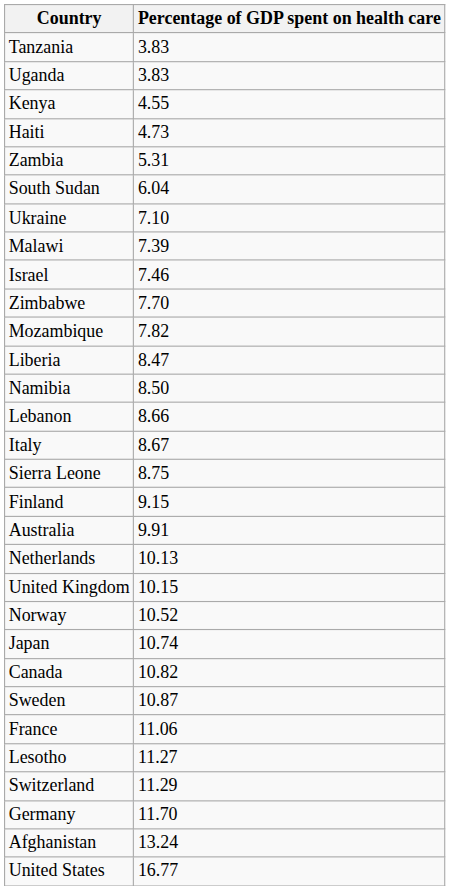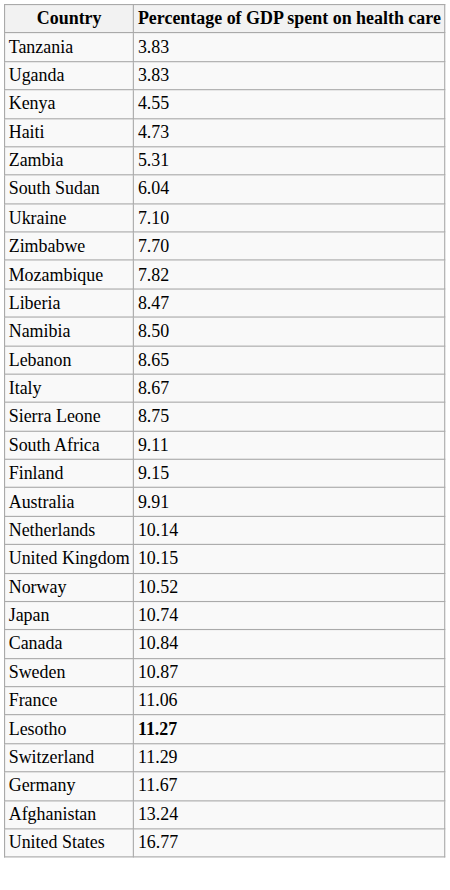- row: Malawi | 7.39
- row: Israel | 7.46
Lebanon | Percentage of GDP spent on health care: 8.66 -> 8.65
+ row: South Africa | 9.11
Netherlands | Percentage of GDP spent on health care: 10.13 -> 10.14
Canada | Percentage of GDP spent on health care: 10.82 -> 10.84
Lesotho | Percentage of GDP spent on health care: normal -> bold
Germany | Percentage of GDP spent on health care: 11.70 -> 11.67
